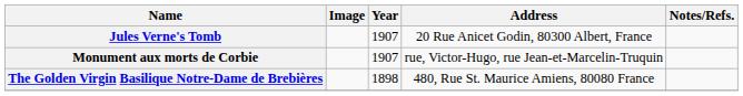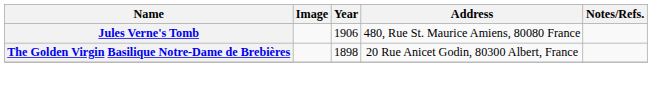Jules Verne's Tomb | Year: 1907 -> 1906
Jules Verne's Tomb | Address: 20 Rue Anicet Godin, 80300 Albert, France -> 480, Rue St. Maurice Amiens, 80080 France
- row: Monument aux morts de Corbie | 1907 | rue, Victor-Hugo, rue Jean-et-Marcelin-Truquin
The Golden Virgin Basilique Notre-Dame de Brebières | Address: 480, Rue St. Maurice Amiens, 80080 France -> 20 Rue Anicet Godin, 80300 Albert, France
